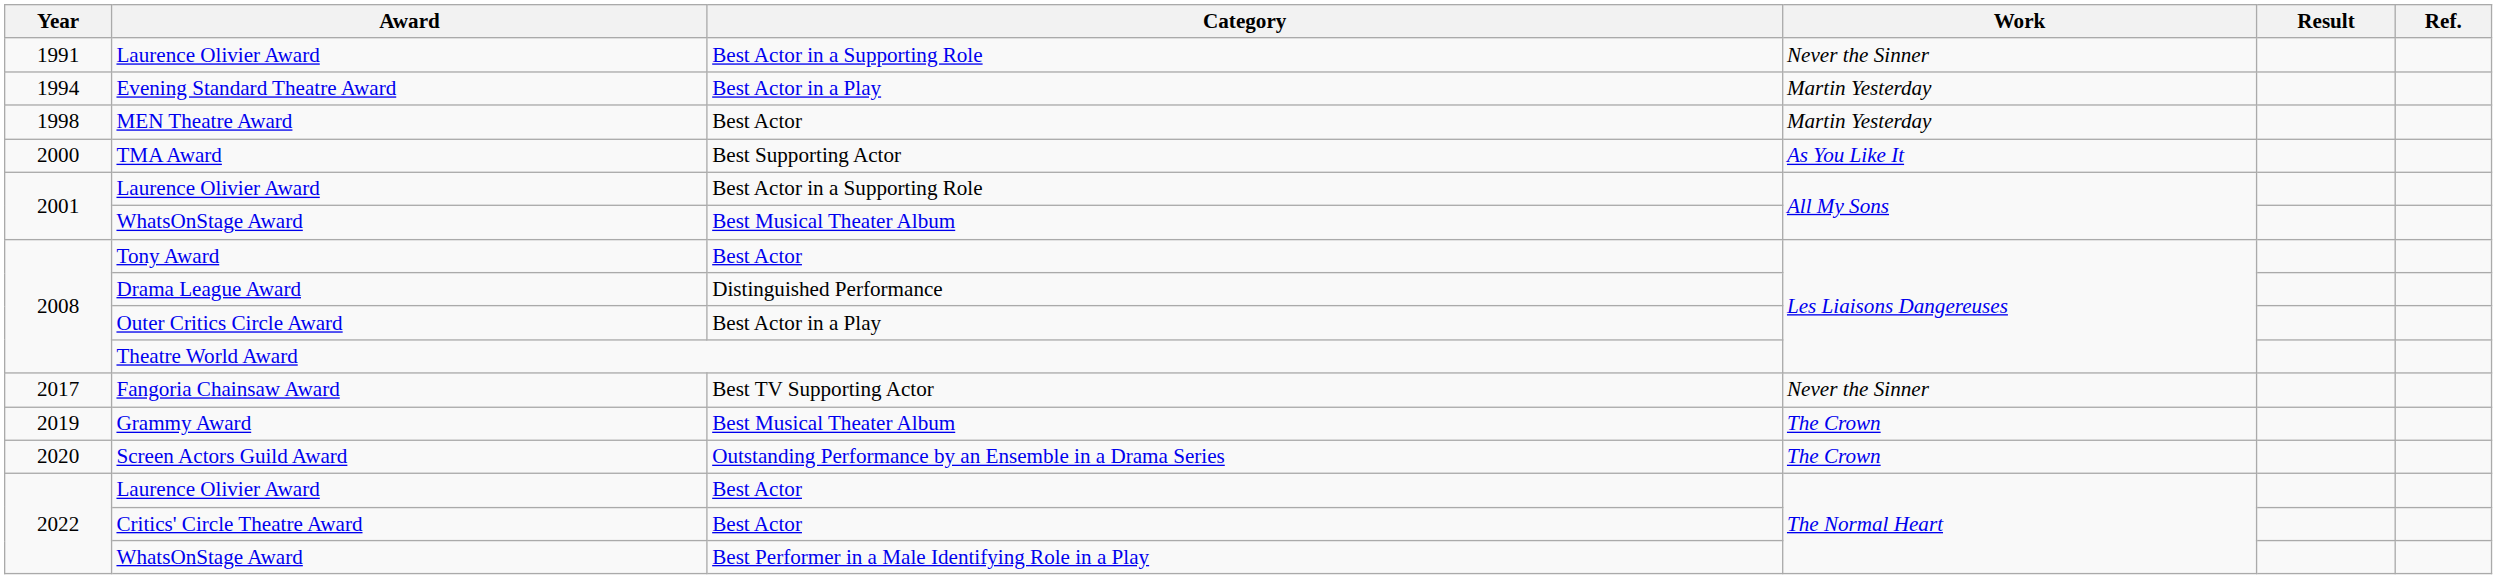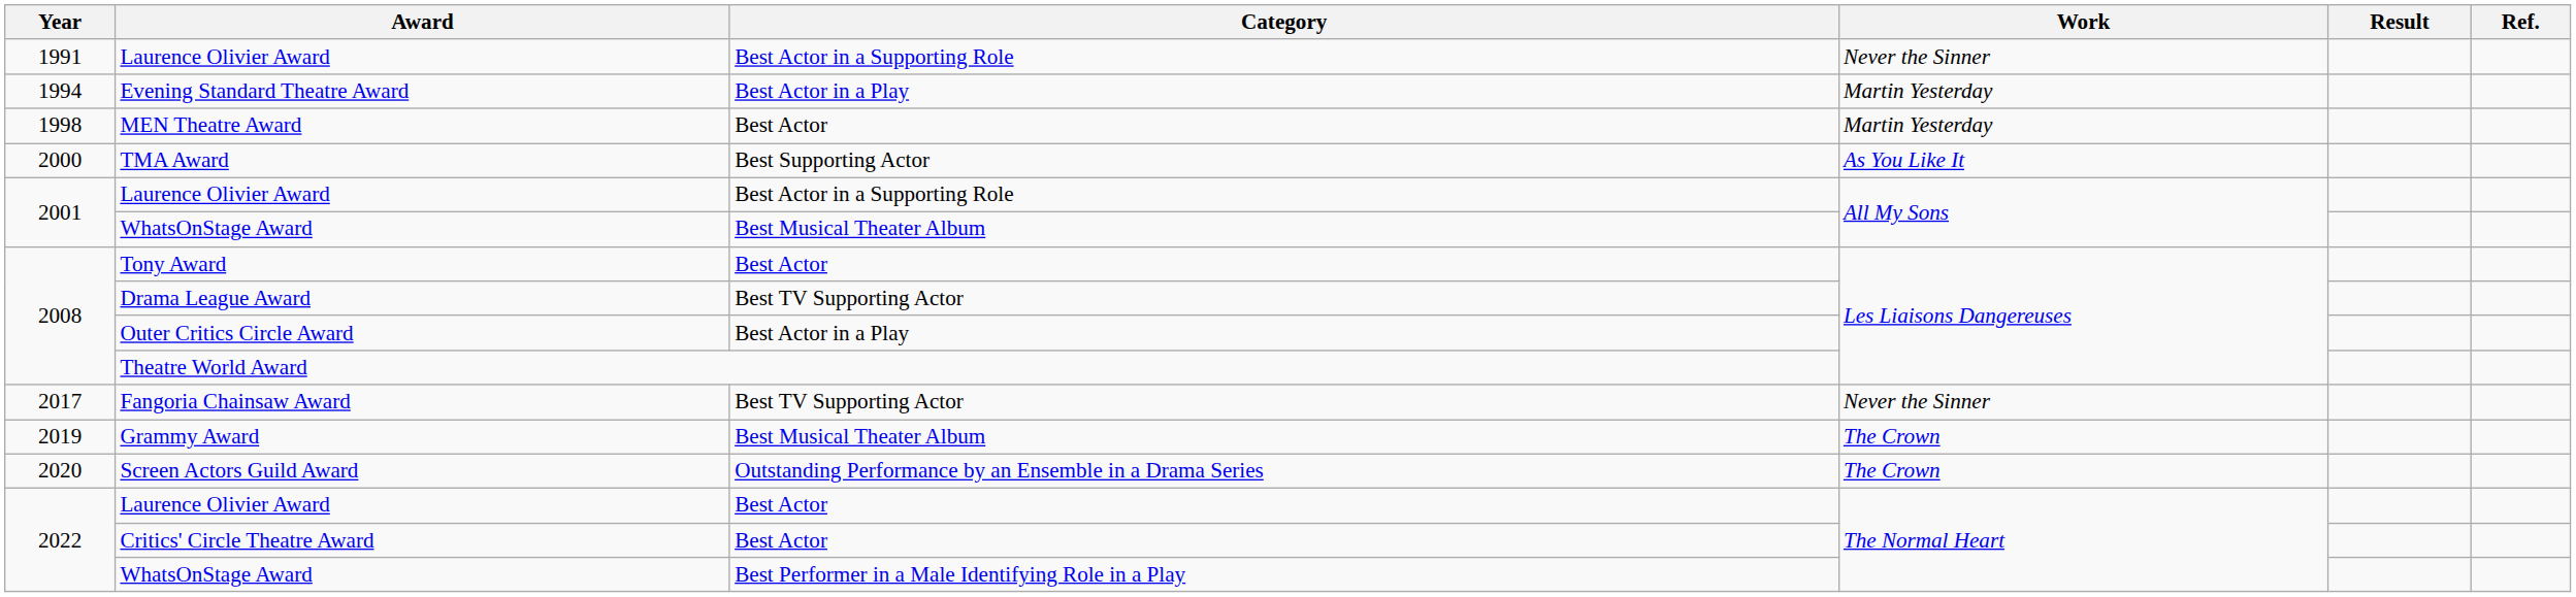Drama League Award | Category: Distinguished Performance -> Best TV Supporting Actor
